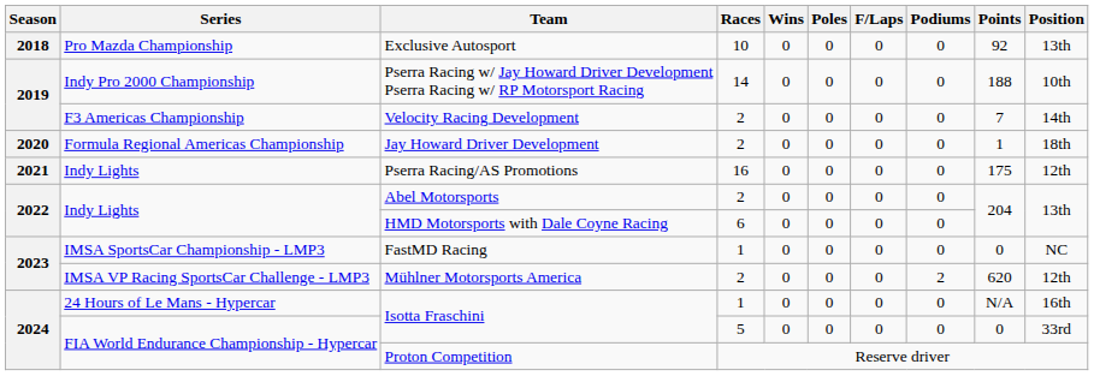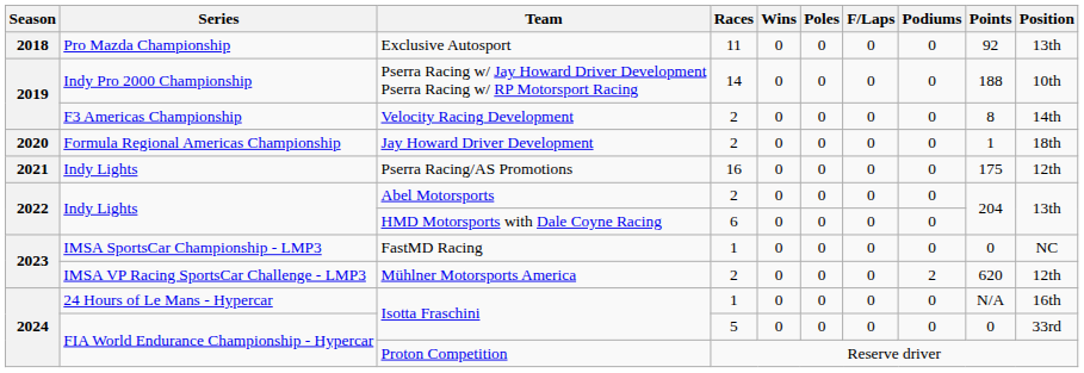Exclusive Autosport | Races: 10 -> 11
Velocity Racing Development | Points: 7 -> 8
